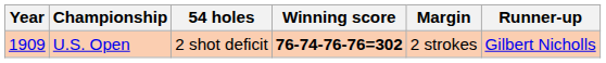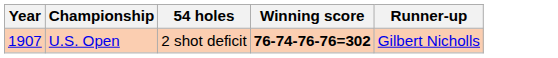- column: Margin | 2 strokes
U.S. Open | Year: 1909 -> 1907
